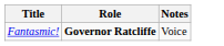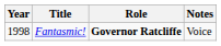+ column: Year | 1998
